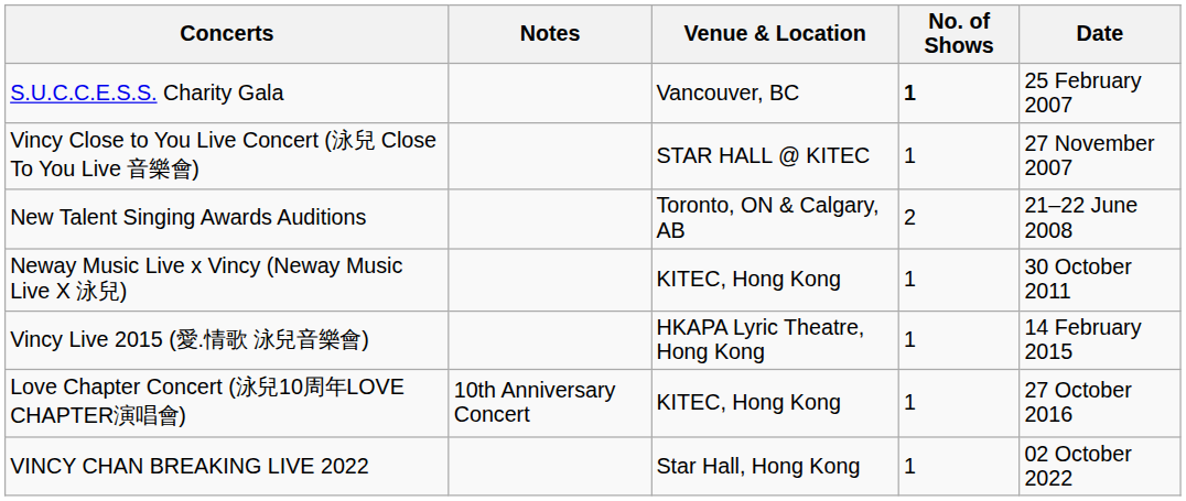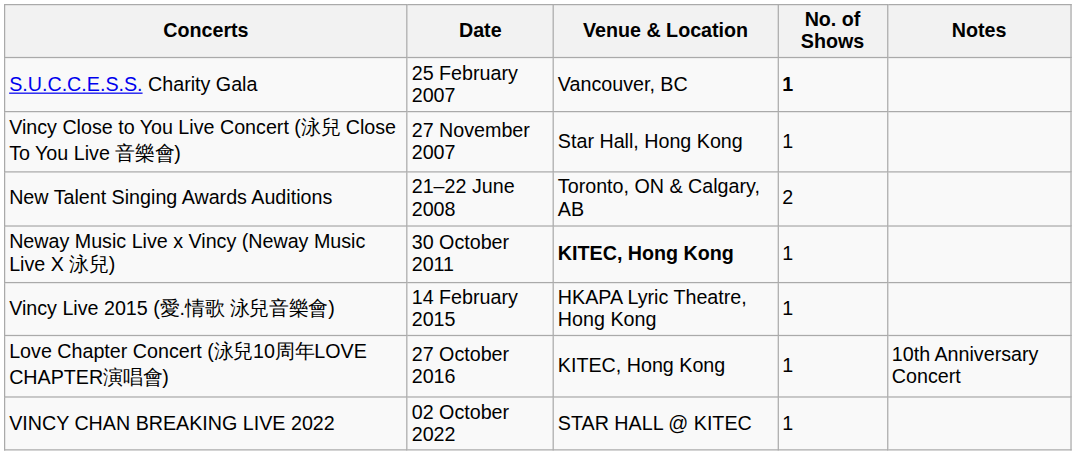columns swapped: Date <-> Notes
Vincy Close to You Live Concert (泳兒 Close To You Live 音樂會) | Venue & Location: STAR HALL @ KITEC -> Star Hall, Hong Kong
Neway Music Live x Vincy (Neway Music Live X 泳兒) | Venue & Location: normal -> bold
VINCY CHAN BREAKING LIVE 2022 | Venue & Location: Star Hall, Hong Kong -> STAR HALL @ KITEC
